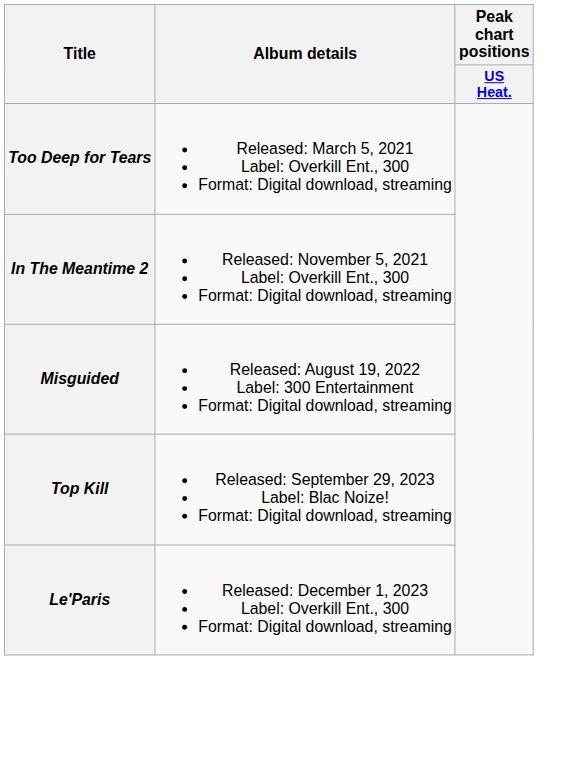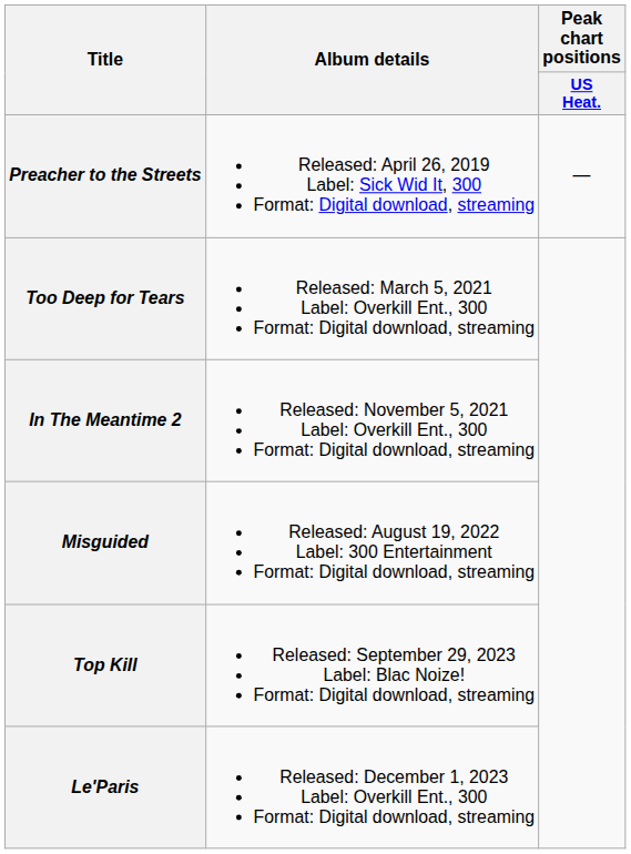+ row: Preacher to the Streets | Released: April 26, 2019 Label: Sick Wid It, 300 Format: Digital download, streaming | —
